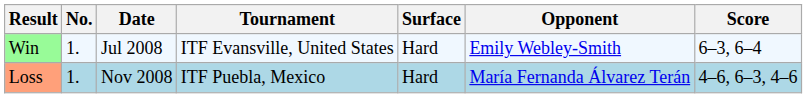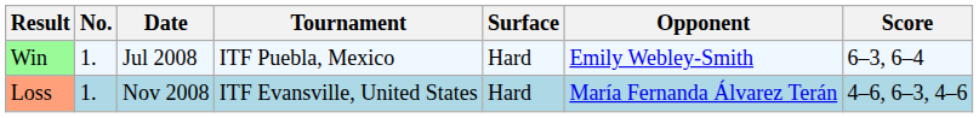Win | Tournament: ITF Evansville, United States -> ITF Puebla, Mexico
Loss | Tournament: ITF Puebla, Mexico -> ITF Evansville, United States
